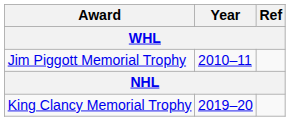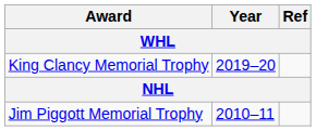rows swapped: Jim Piggott Memorial Trophy <-> King Clancy Memorial Trophy
